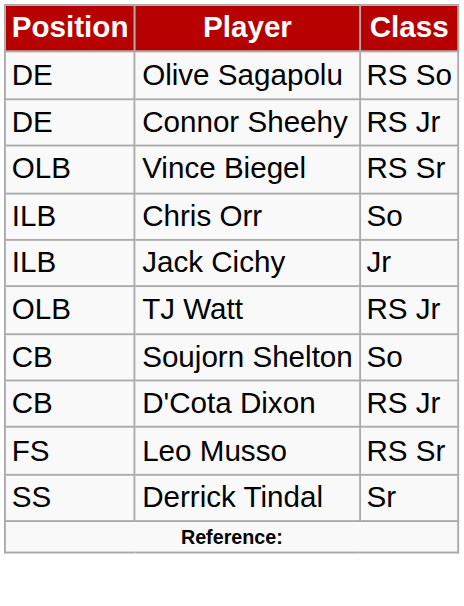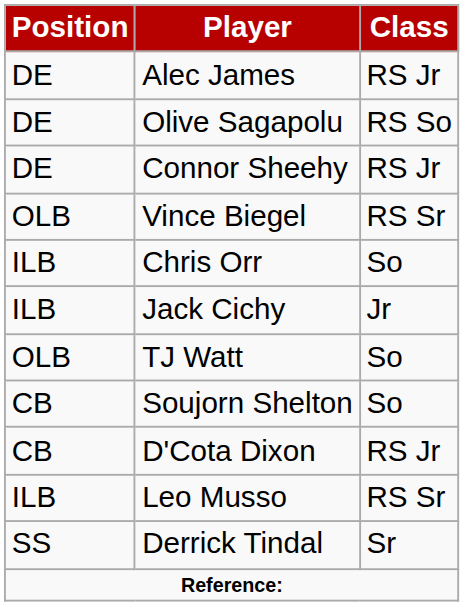+ row: DE | Alec James | RS Jr
TJ Watt | Class: RS Jr -> So
Leo Musso | Position: FS -> ILB
